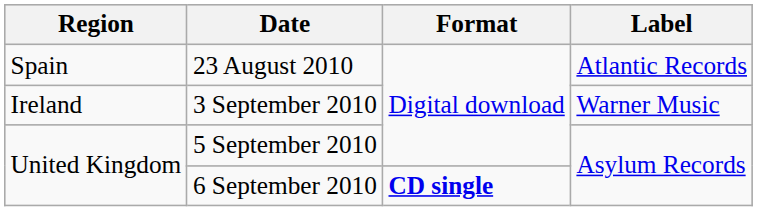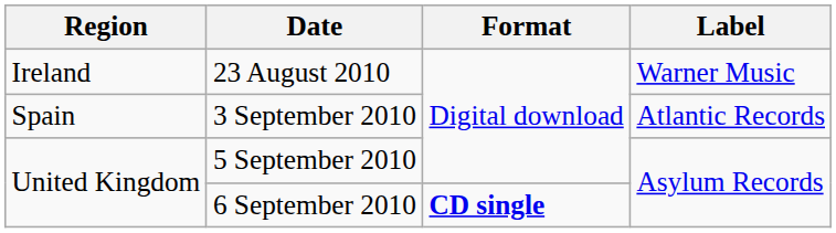23 August 2010 | Region: Spain -> Ireland
23 August 2010 | Label: Atlantic Records -> Warner Music
3 September 2010 | Region: Ireland -> Spain
3 September 2010 | Label: Warner Music -> Atlantic Records
